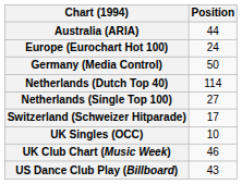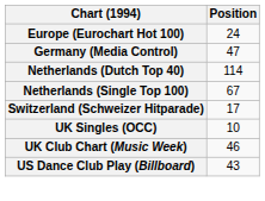- row: Australia (ARIA) | 44
Germany (Media Control) | Position: 50 -> 47
Netherlands (Single Top 100) | Position: 27 -> 67
